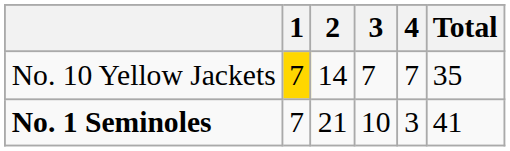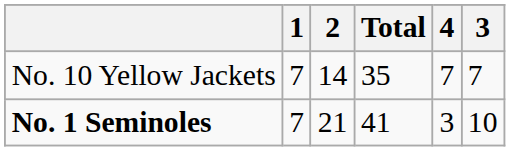columns swapped: 3 <-> Total
No. 10 Yellow Jackets | 1: gold background -> no background
